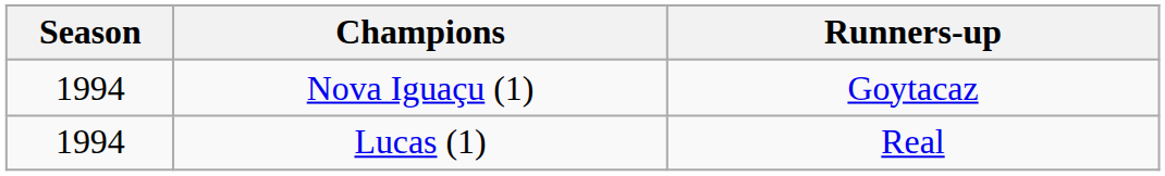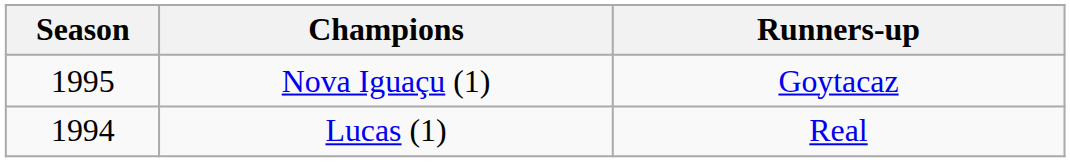Nova Iguaçu (1) | Season: 1994 -> 1995
